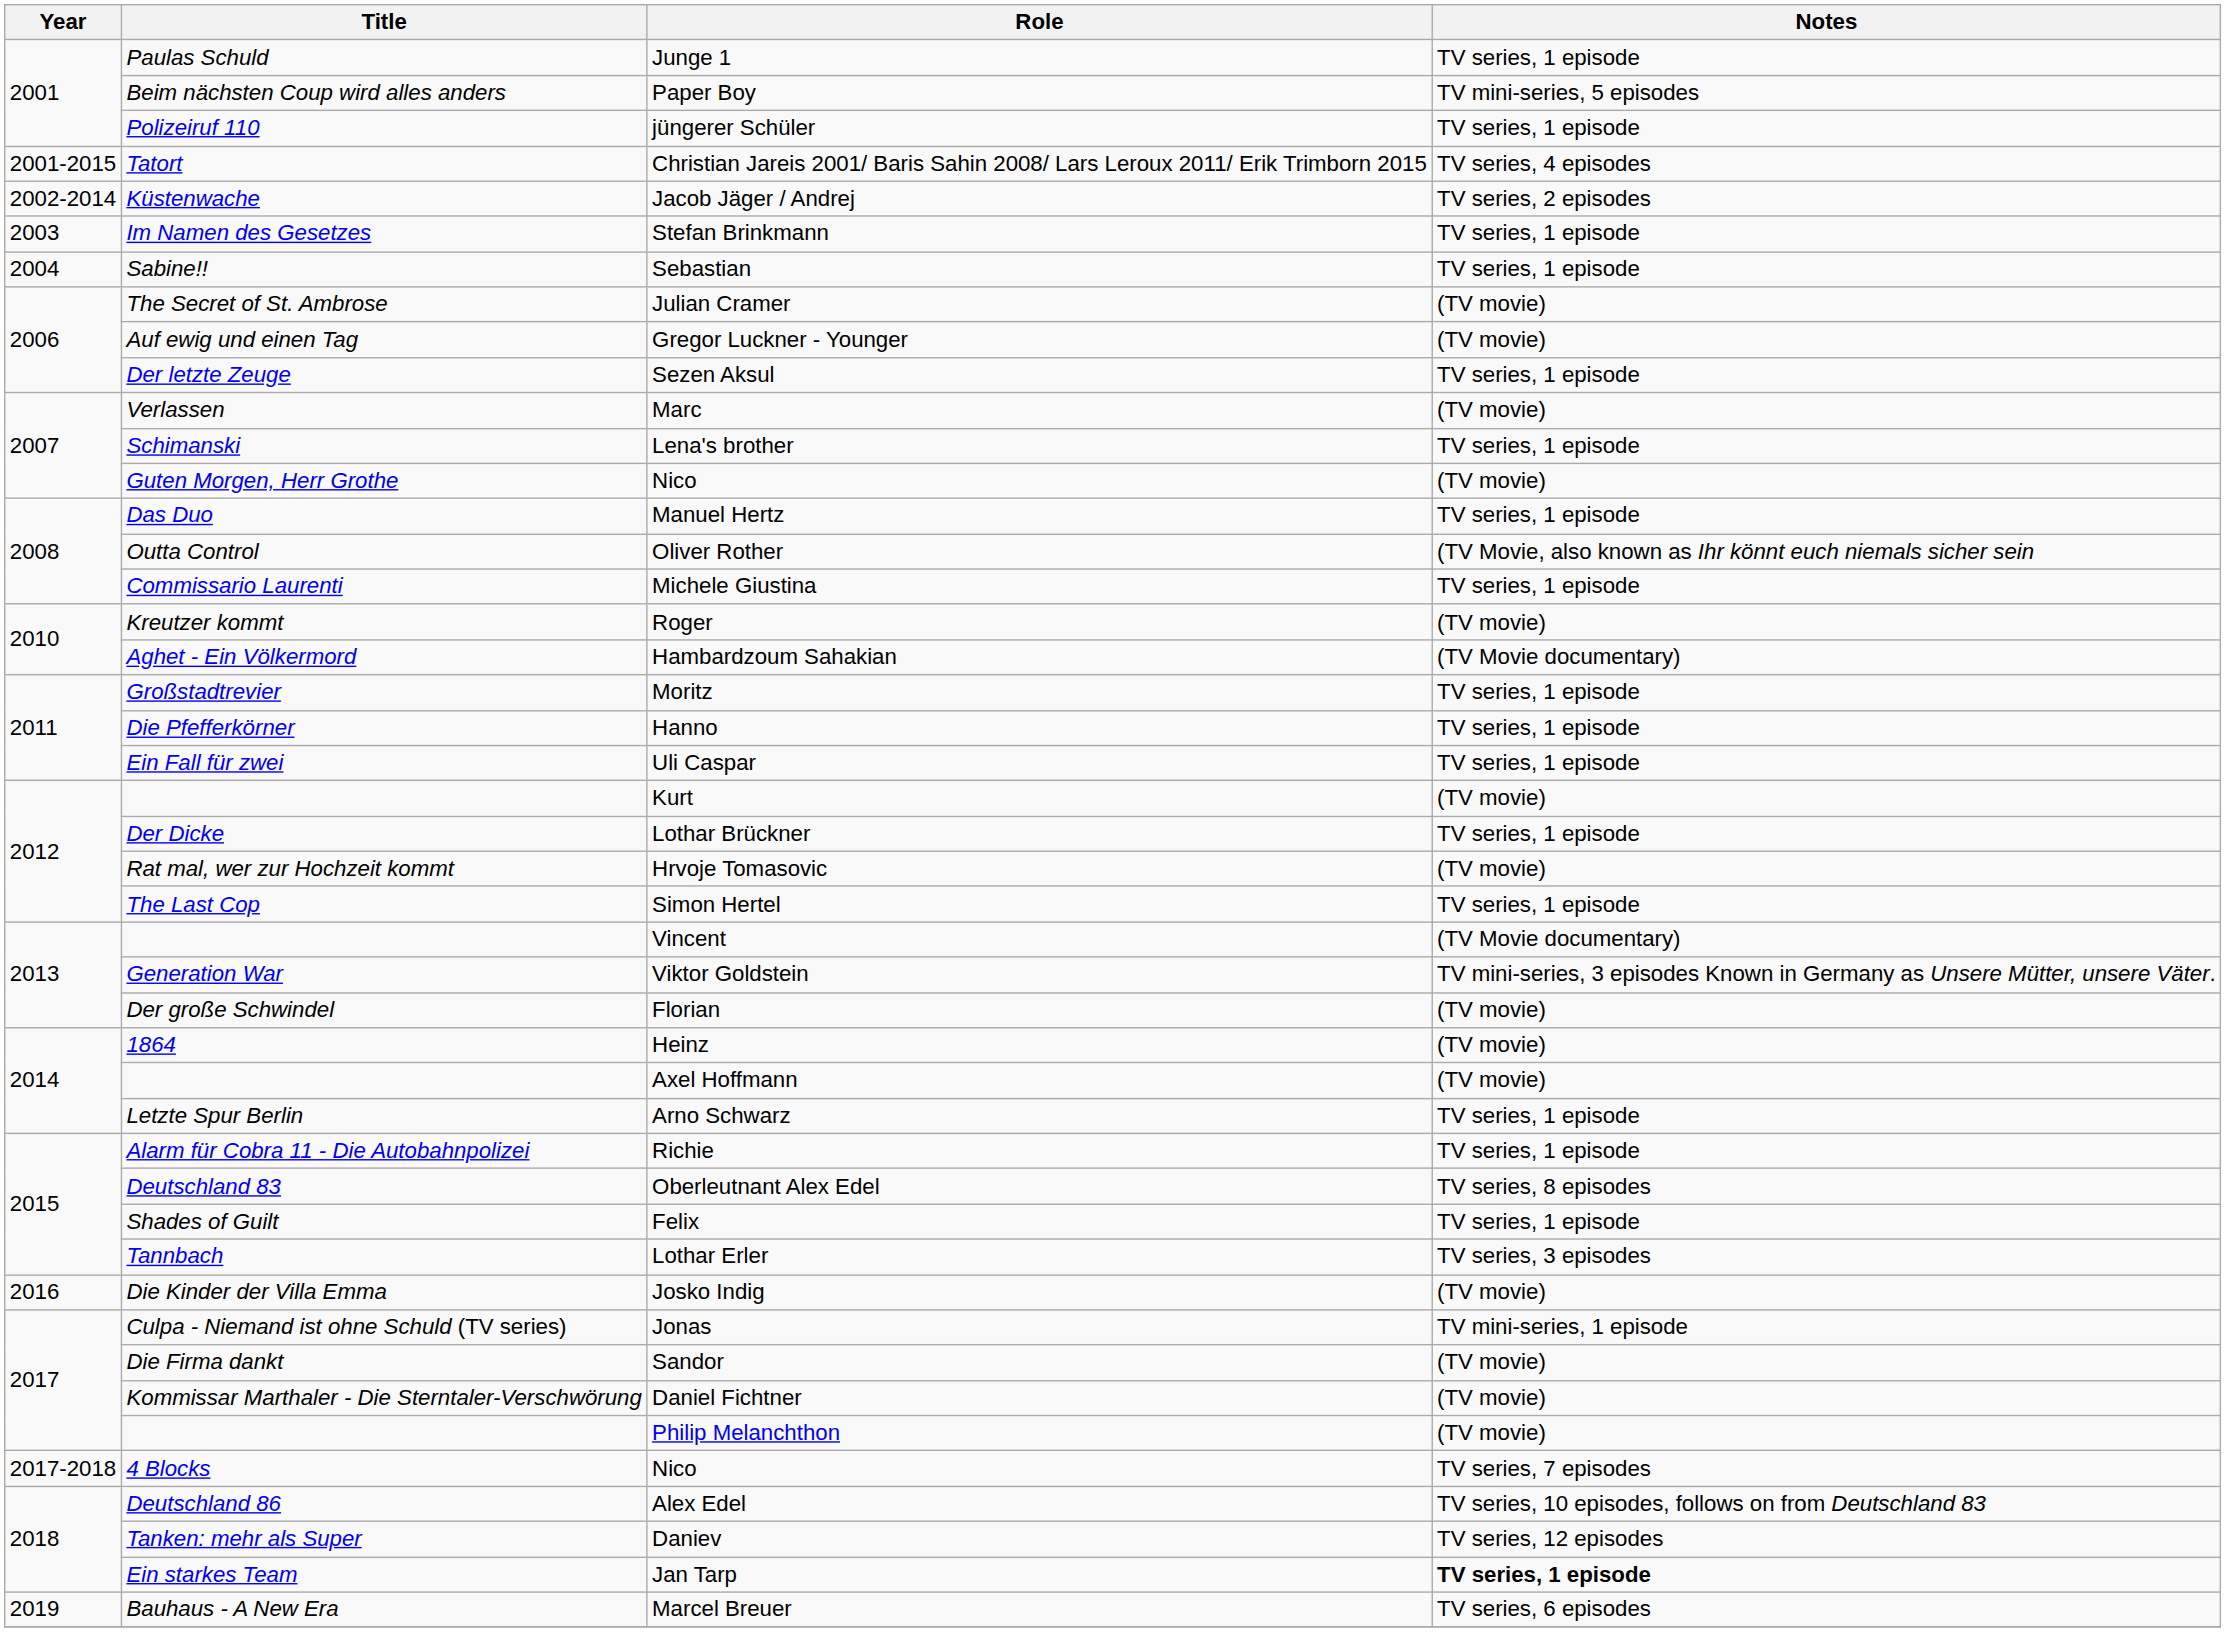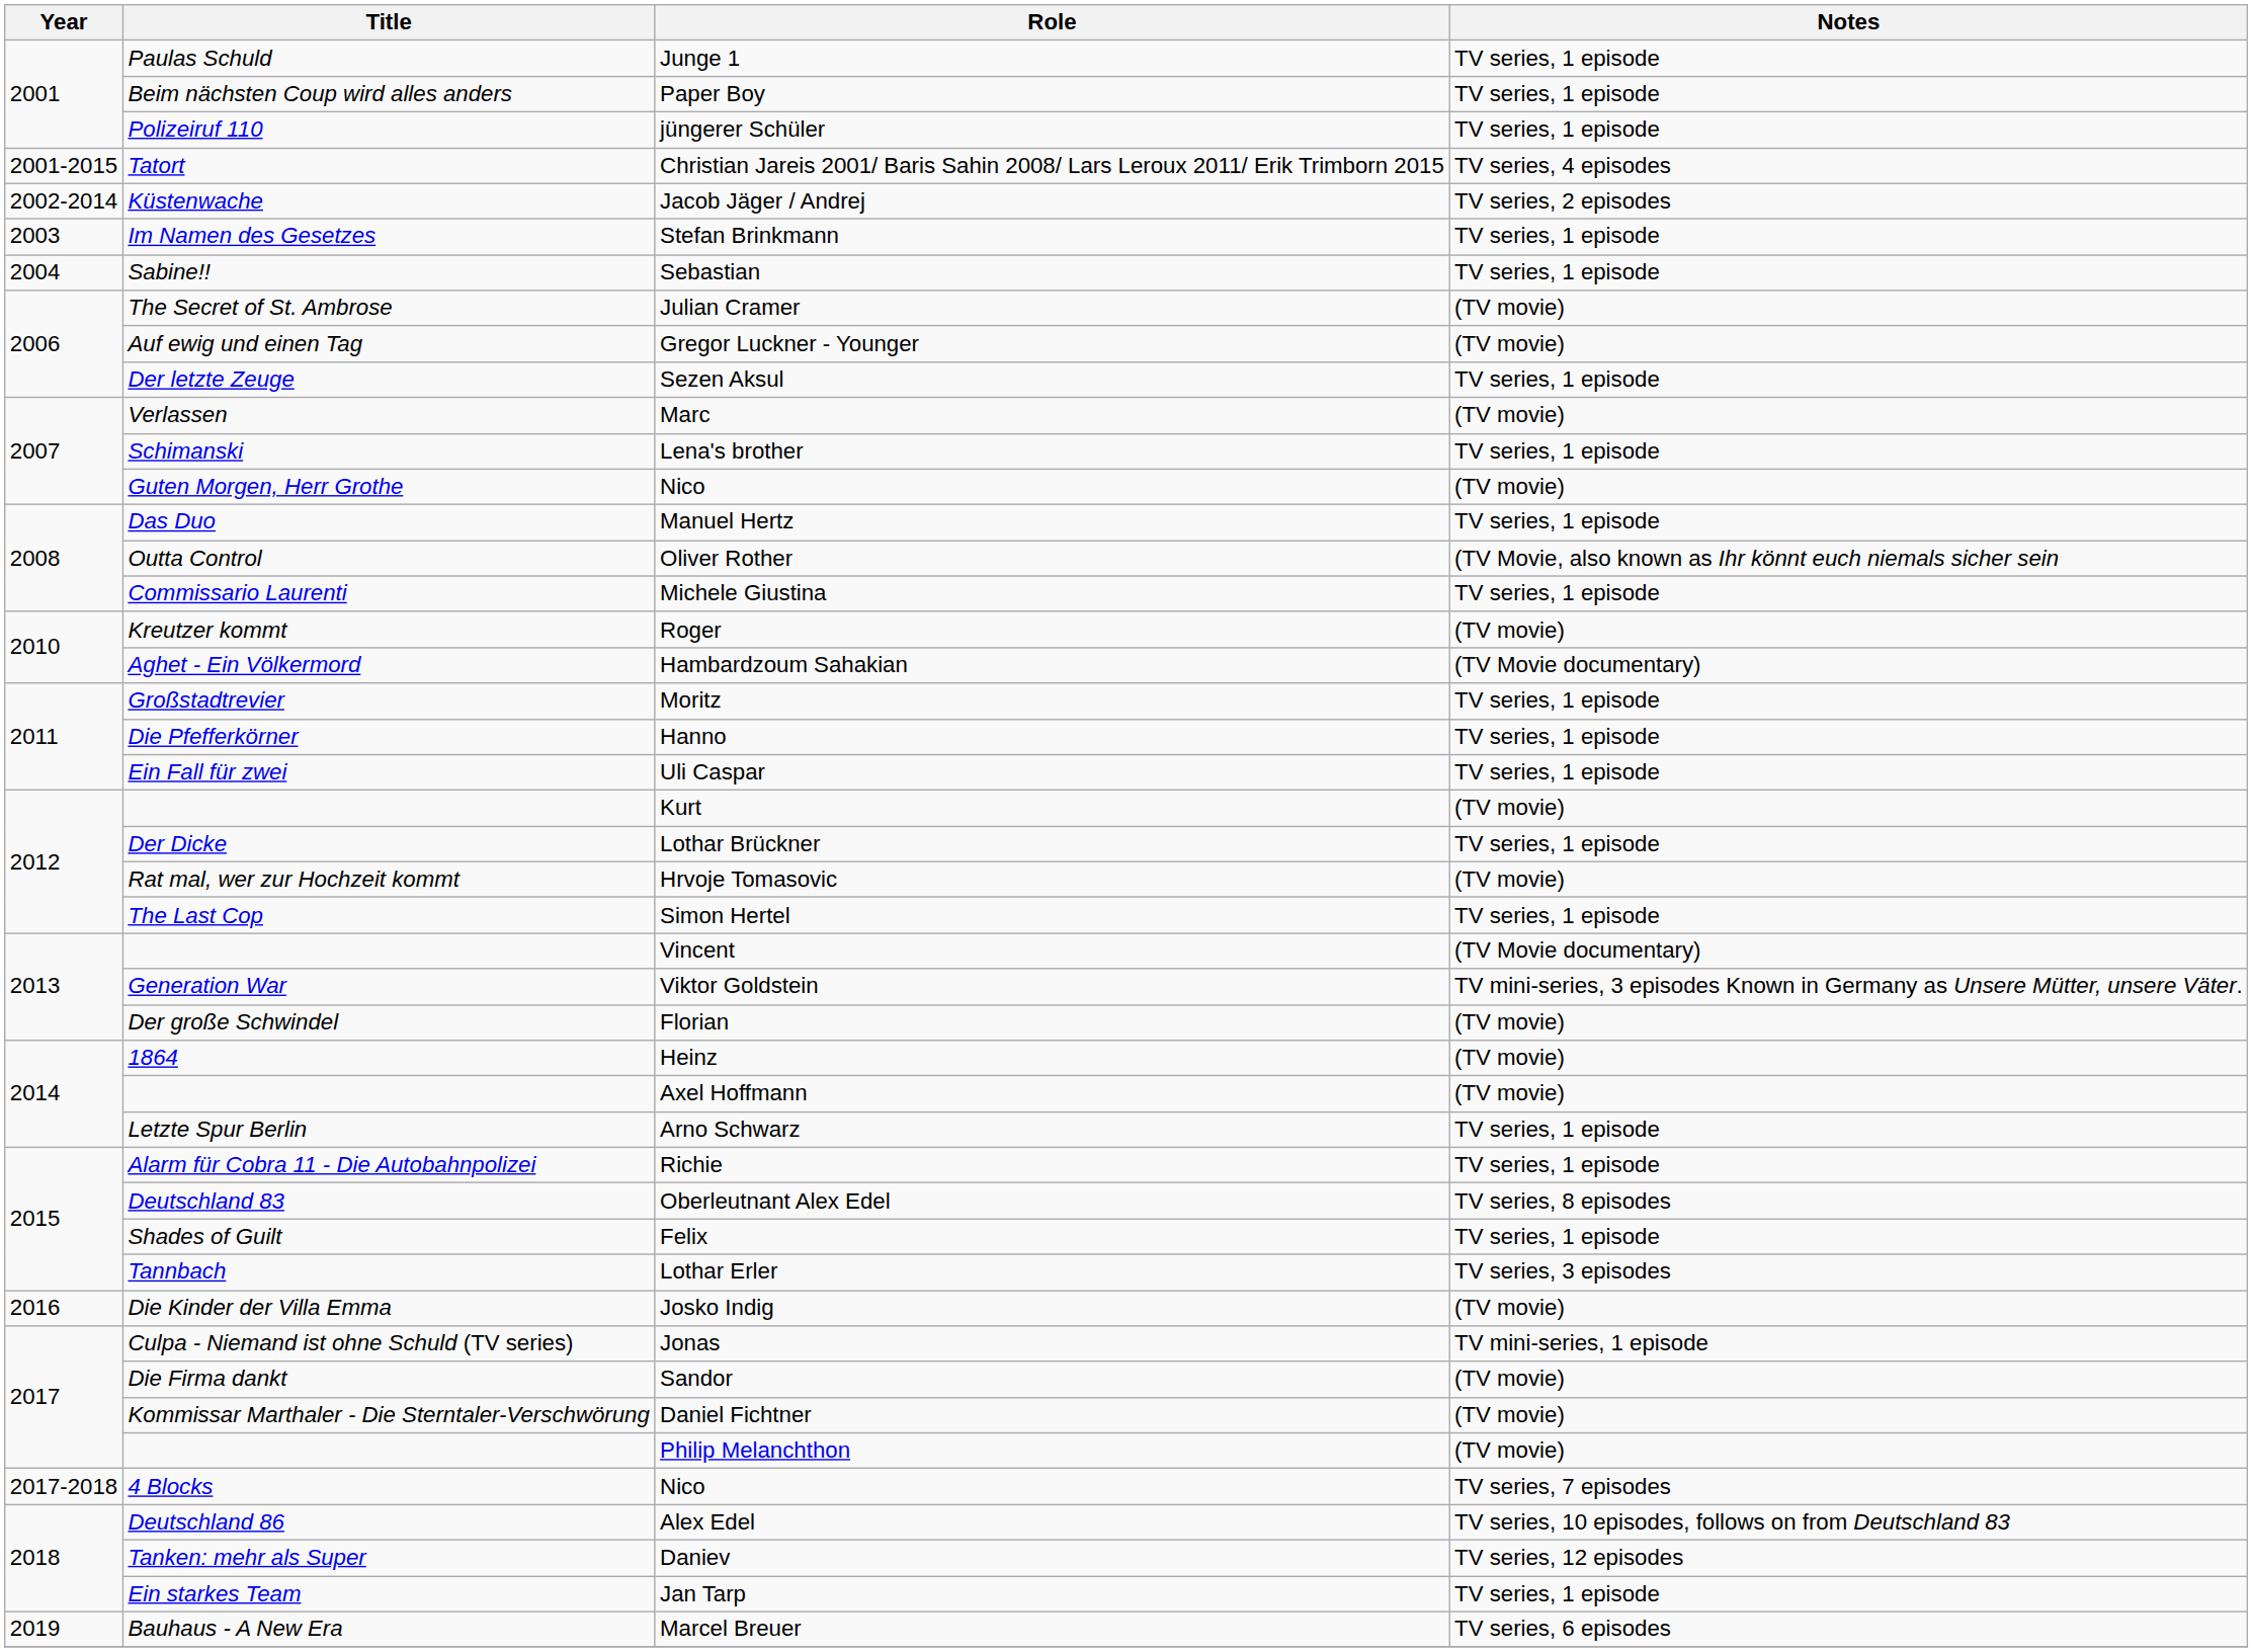Paper Boy | Notes: TV mini-series, 5 episodes -> TV series, 1 episode
Jan Tarp | Notes: bold -> normal
